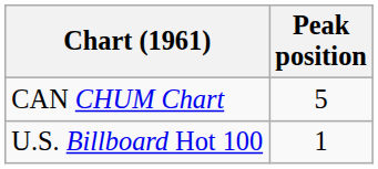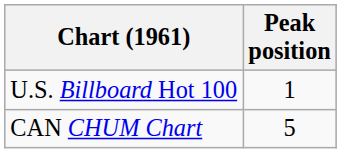rows swapped: U.S. Billboard Hot 100 <-> CAN CHUM Chart
